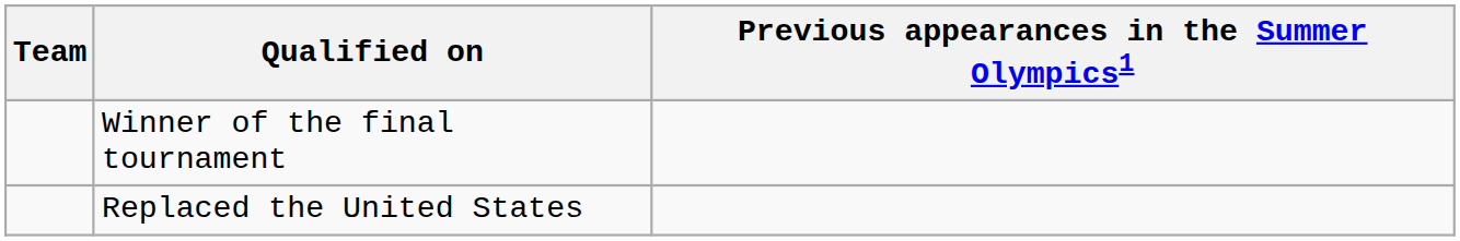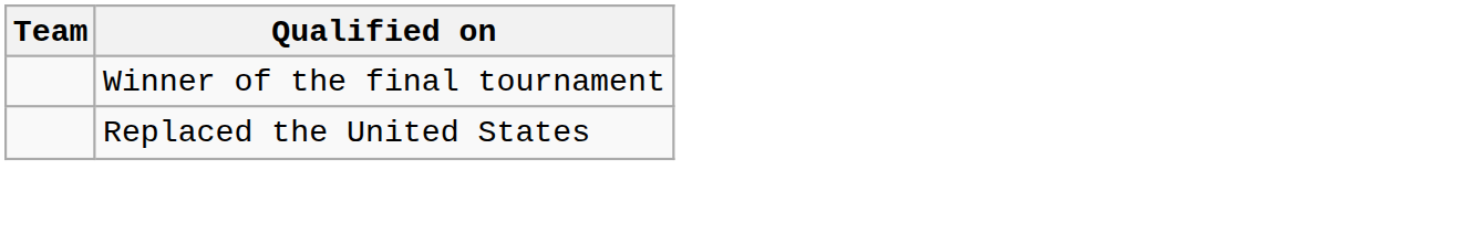- column: Previous appearances in the Summer Olympics1
